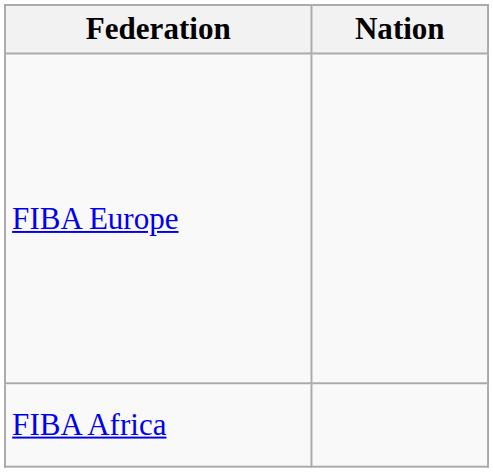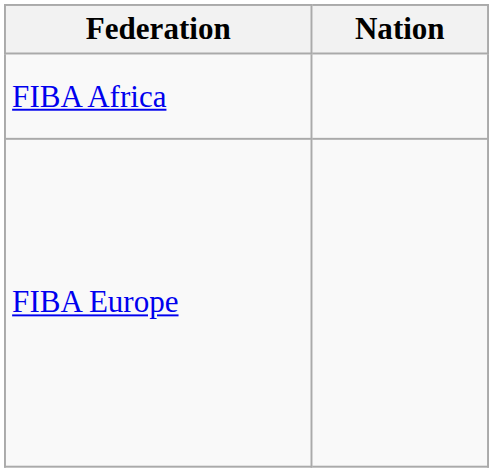rows swapped: FIBA Africa <-> FIBA Europe
